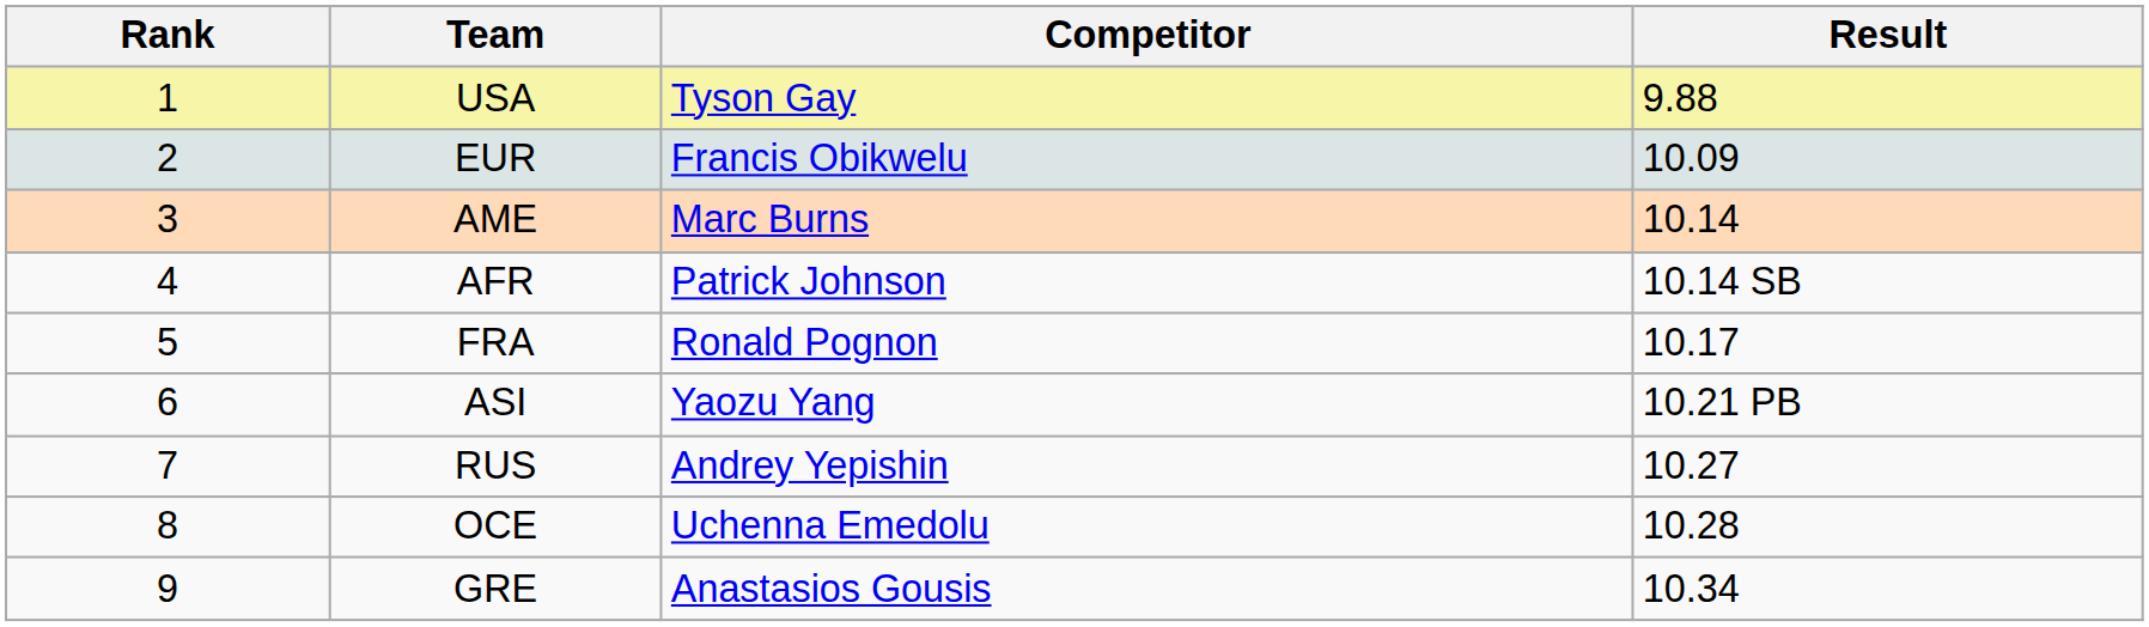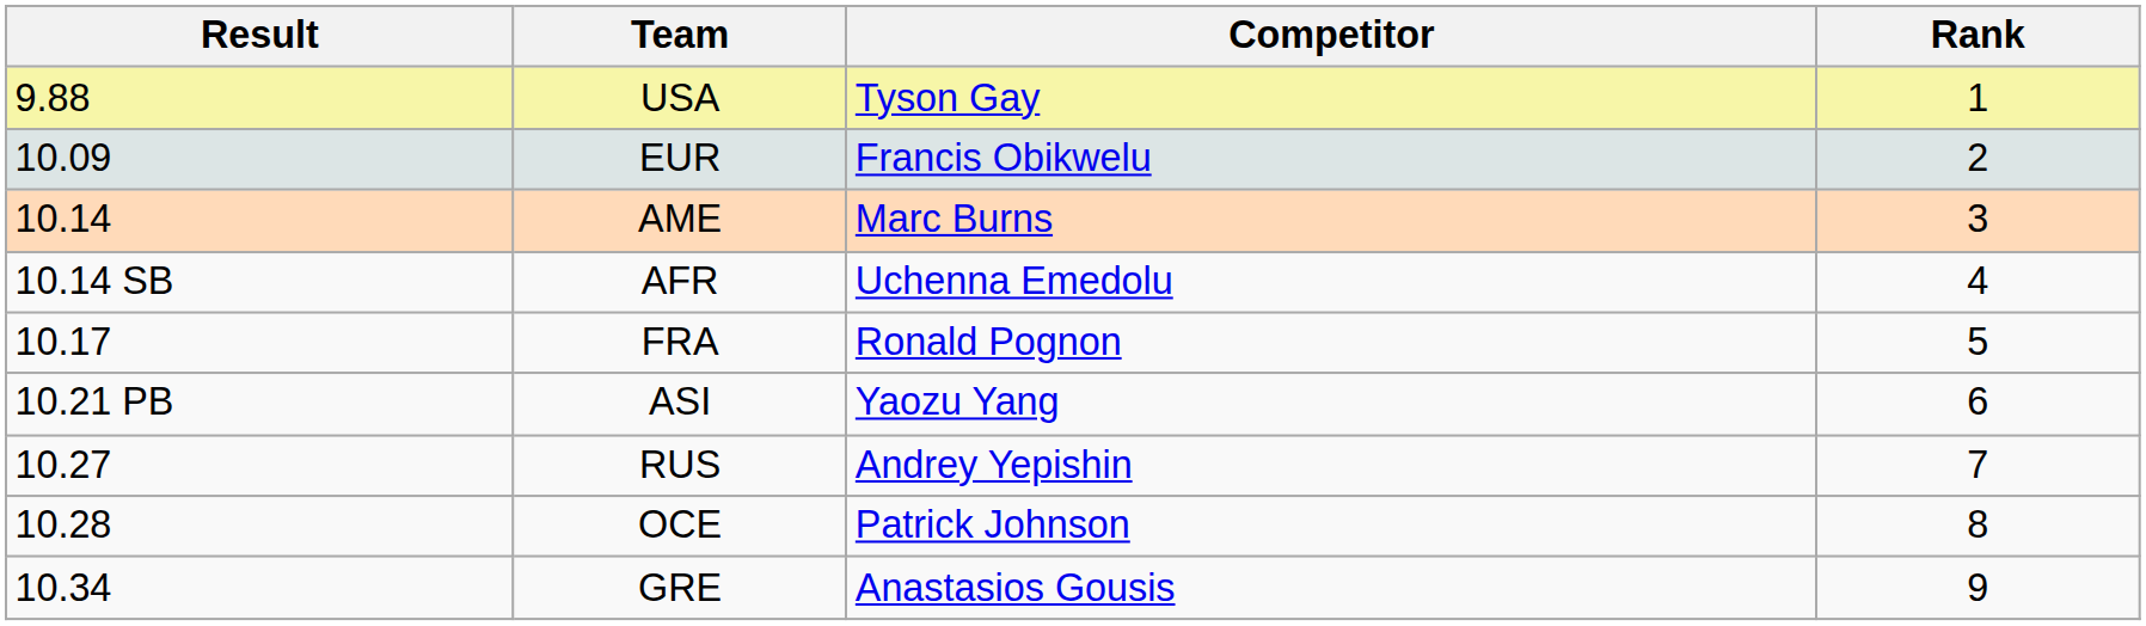columns swapped: Rank <-> Result
AFR | Competitor: Patrick Johnson -> Uchenna Emedolu
OCE | Competitor: Uchenna Emedolu -> Patrick Johnson
